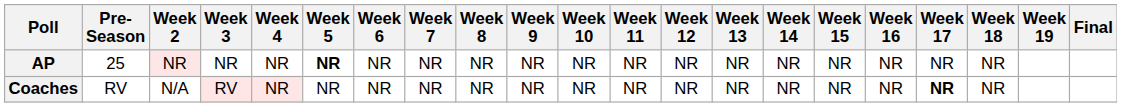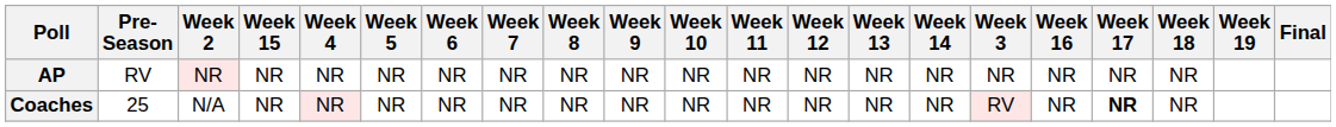columns swapped: Week 3 <-> Week 15
AP | Pre- Season: 25 -> RV
AP | Week 5: bold -> normal
Coaches | Pre- Season: RV -> 25
